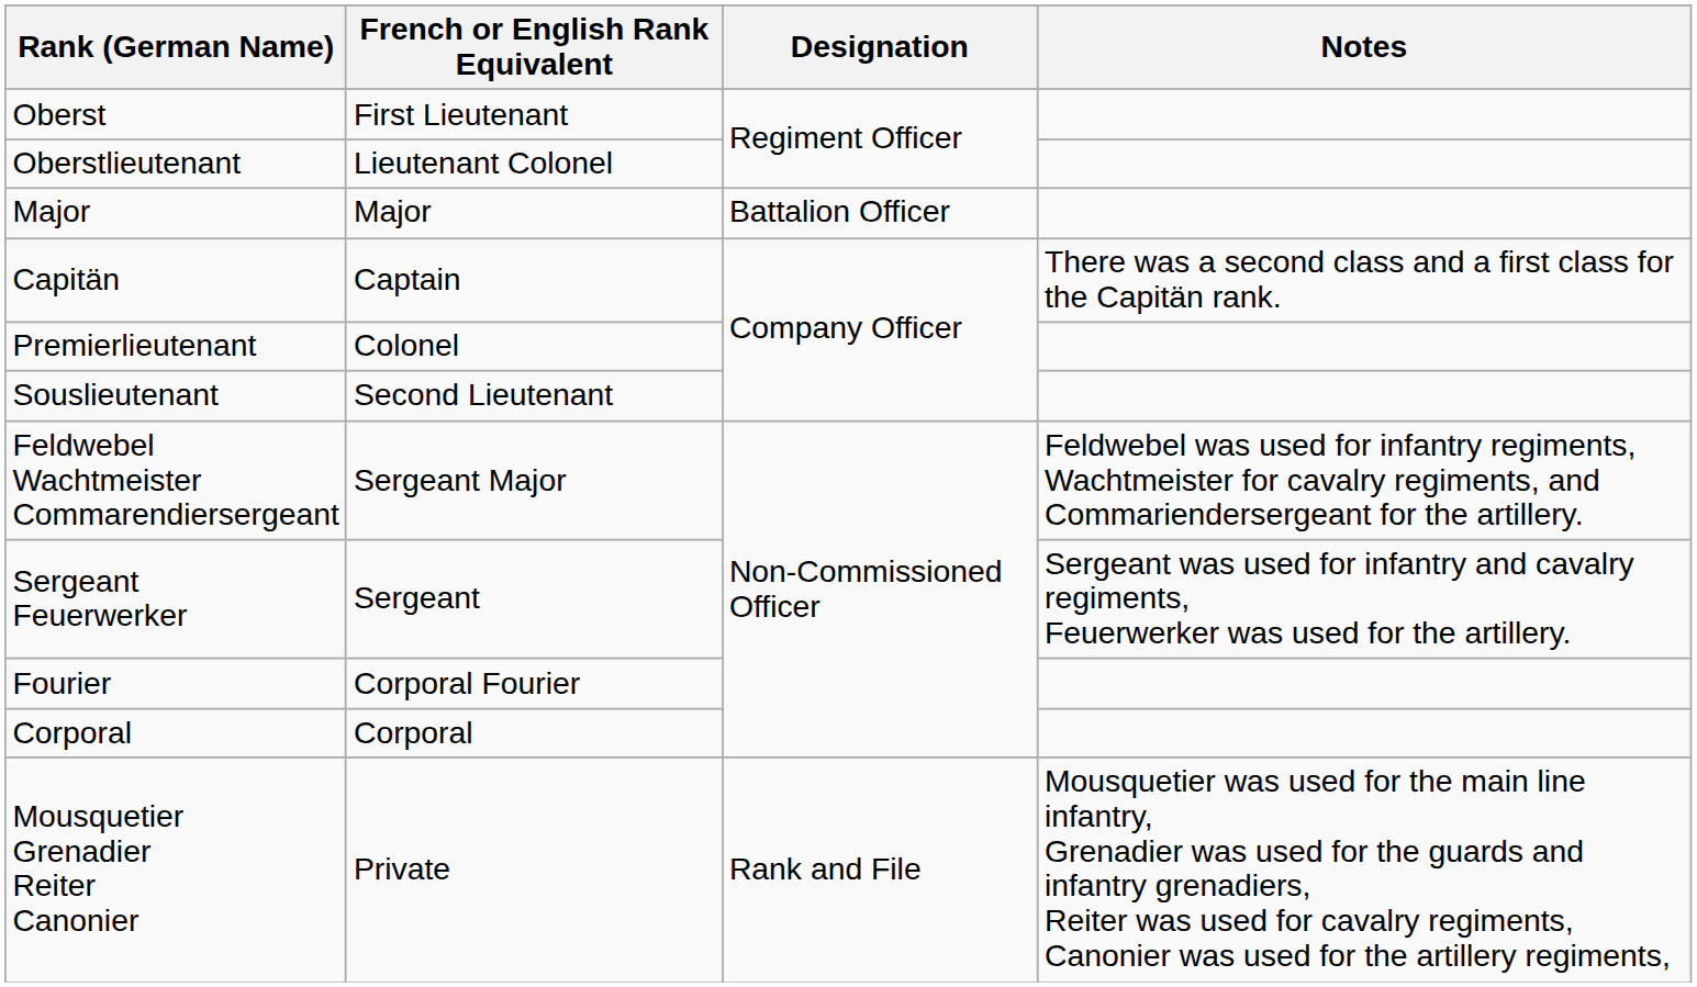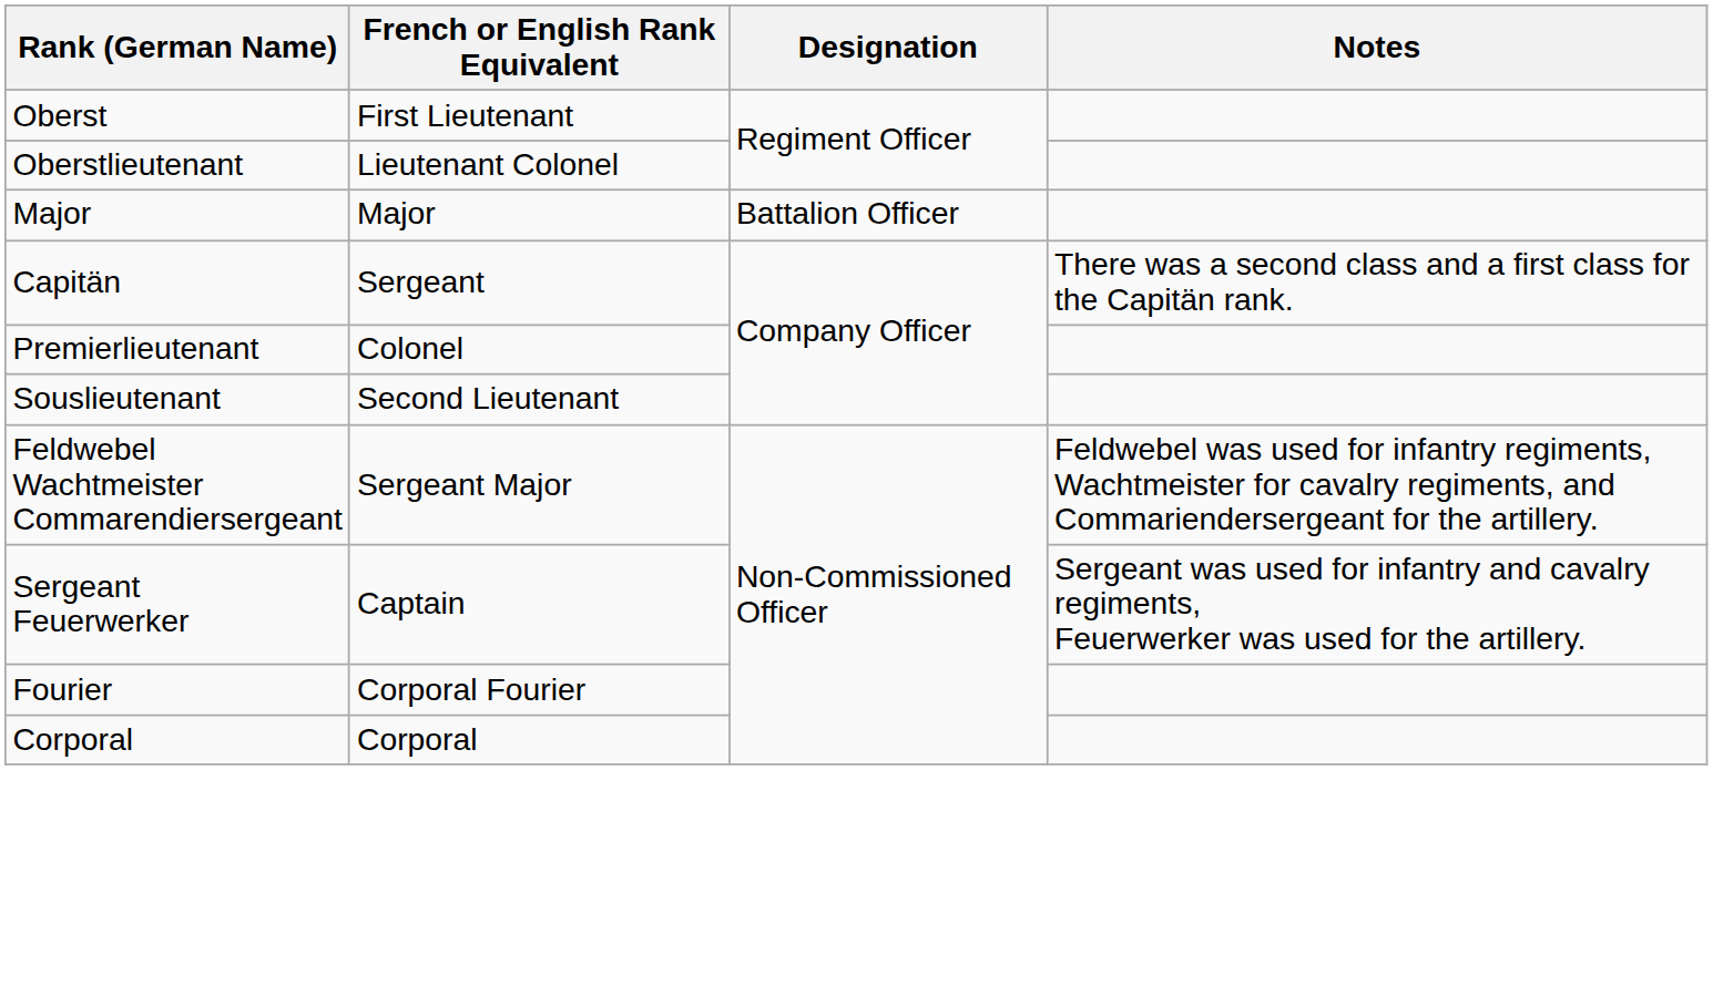Capitän | French or English Rank Equivalent: Captain -> Sergeant
Sergeant Feuerwerker | French or English Rank Equivalent: Sergeant -> Captain
- row: Mousquetier Grenadier Reiter Canonier | Private | Rank and File | Mousquetier was used for the main line infantry, Grenadier was used for the guards and infantry grenadiers, Reiter was used for cavalry regiments, Canonier was used for the artillery regiments,
